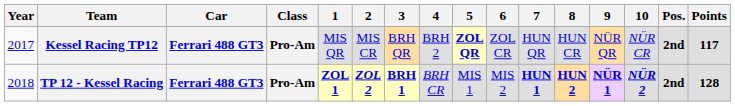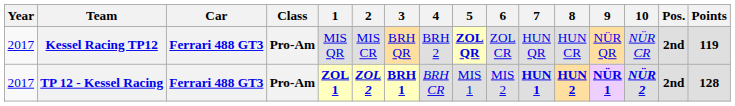Kessel Racing TP12 | Points: 117 -> 119
TP 12 - Kessel Racing | Year: 2018 -> 2017
